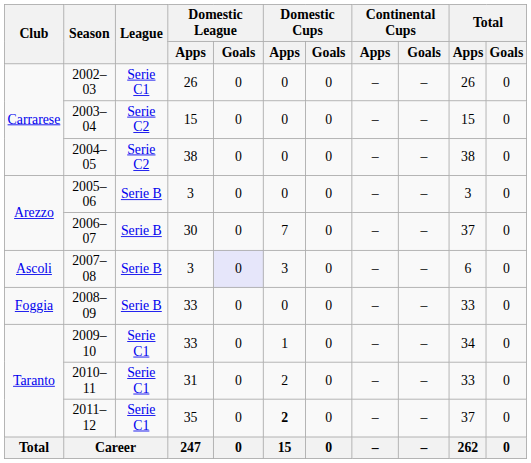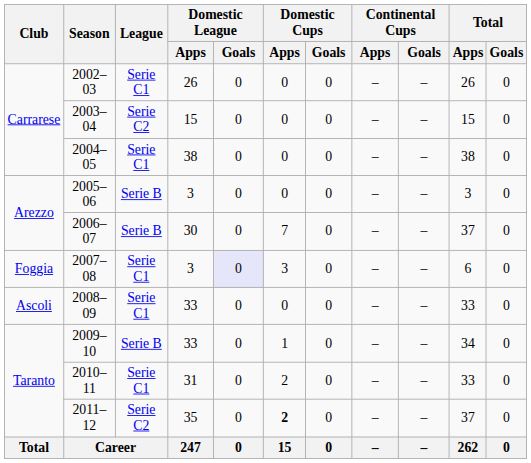2004–05 | League: Serie C2 -> Serie C1
2007–08 | Club: Ascoli -> Foggia
2007–08 | League: Serie B -> Serie C1
2008–09 | Club: Foggia -> Ascoli
2008–09 | League: Serie B -> Serie C1
2009–10 | League: Serie C1 -> Serie B
2011–12 | League: Serie C1 -> Serie C2
